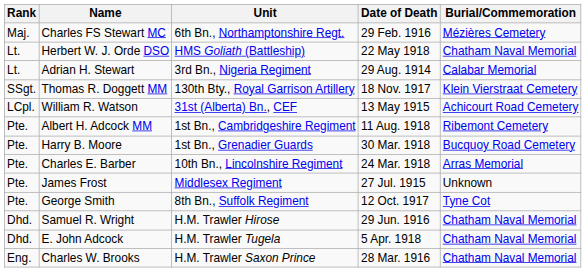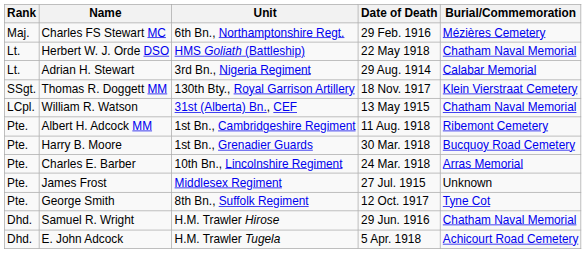William R. Watson | Burial/Commemoration: Achicourt Road Cemetery -> Chatham Naval Memorial
E. John Adcock | Burial/Commemoration: Chatham Naval Memorial -> Achicourt Road Cemetery
- row: Eng. | Charles W. Brooks | H.M. Trawler Saxon Prince | 28 Mar. 1916 | Chatham Naval Memorial
